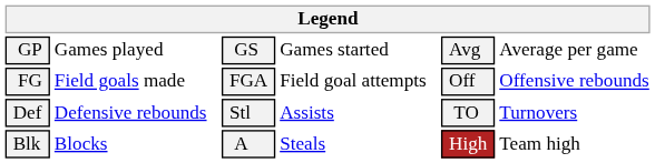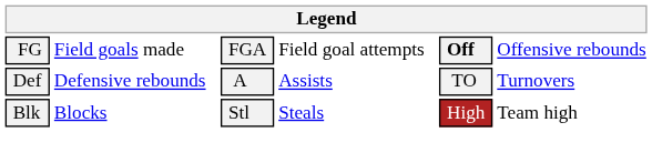- row: GP | Games played | GS | Games started | Avg | Average per game
FG | column 5: normal -> bold
Def | column 3: Stl -> A
Blk | column 3: A -> Stl
